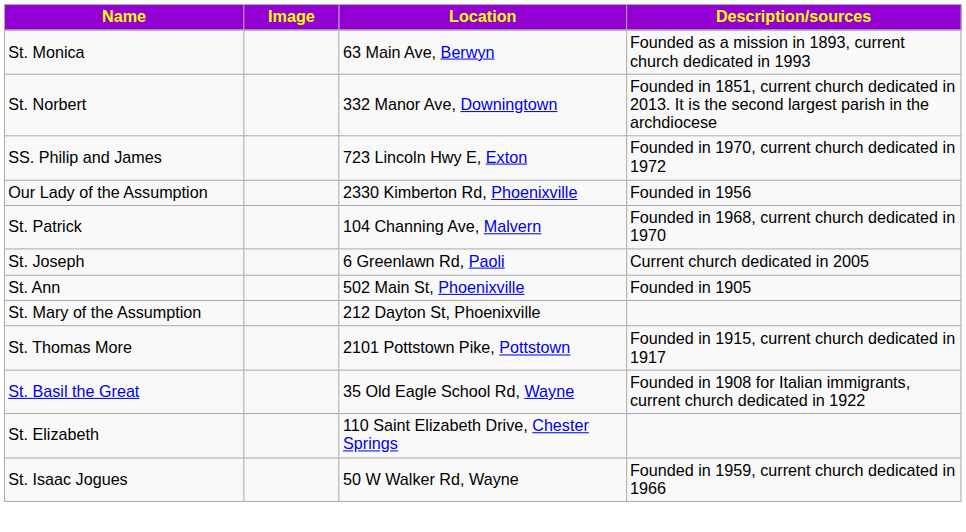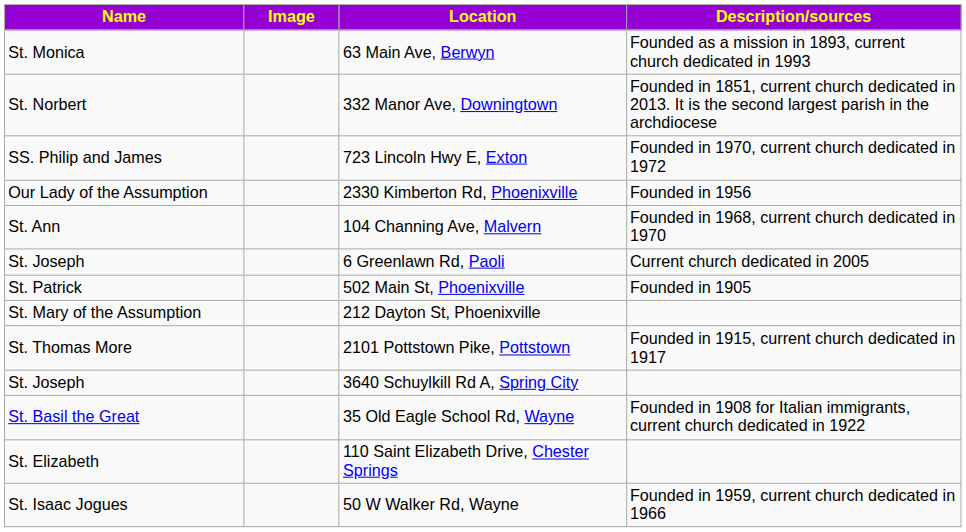104 Channing Ave, Malvern | Name: St. Patrick -> St. Ann
502 Main St, Phoenixville | Name: St. Ann -> St. Patrick
+ row: St. Joseph | 3640 Schuylkill Rd A, Spring City
